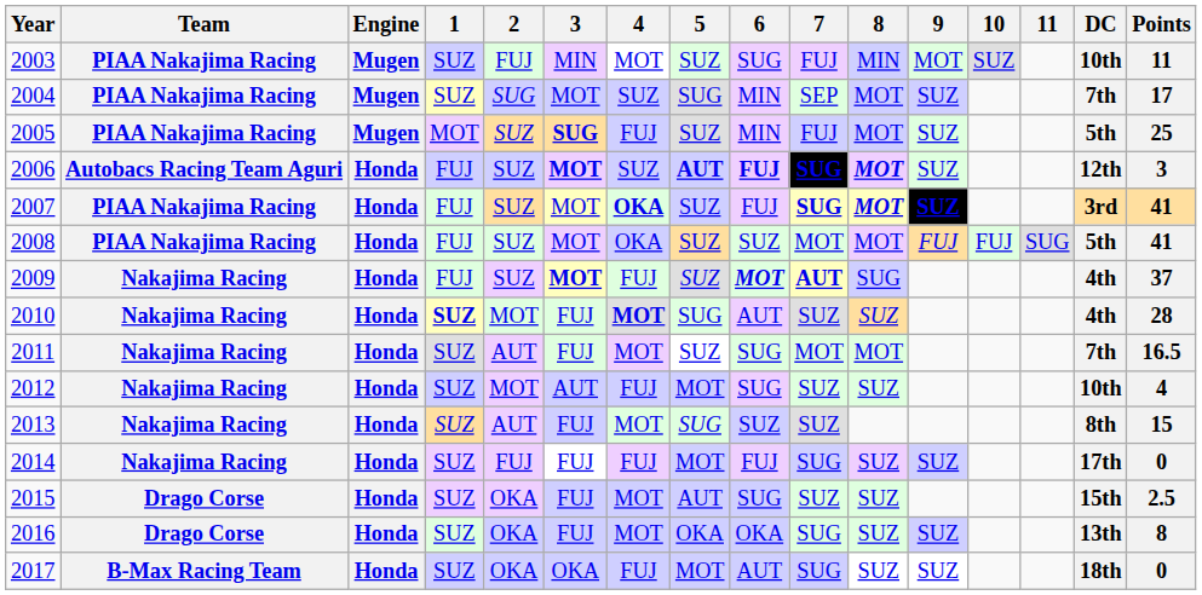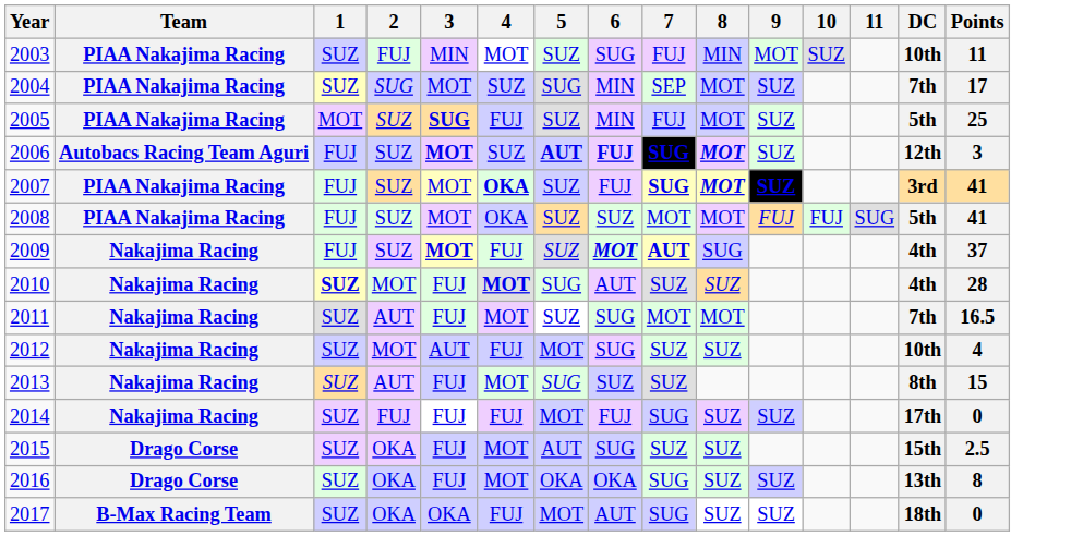- column: Engine | Mugen | Mugen | Mugen | Honda | Honda | Honda | Honda | Honda | Honda | Honda | Honda | Honda | Honda | Honda | Honda
